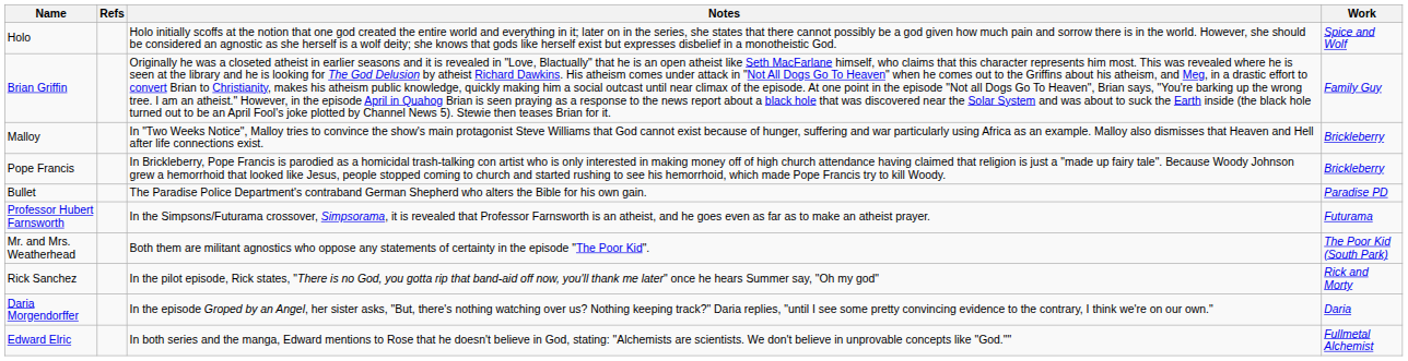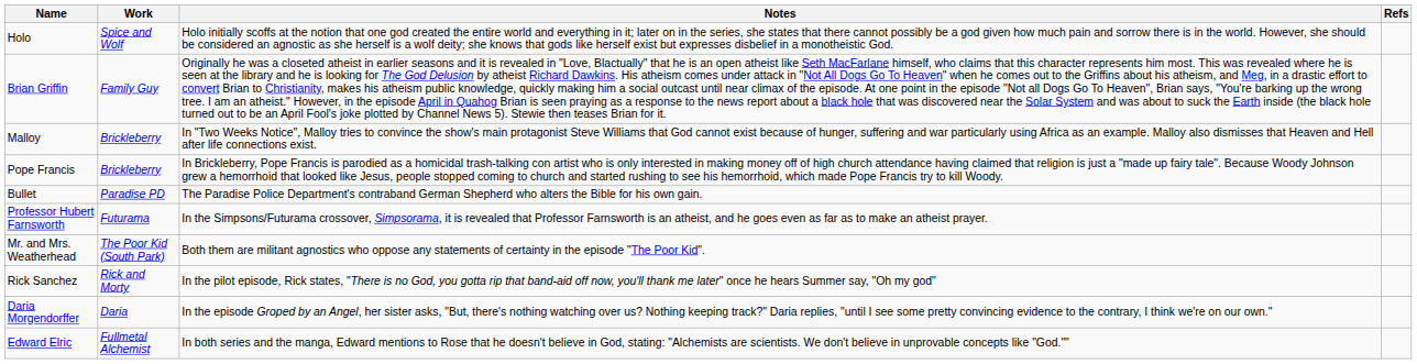columns swapped: Work <-> Refs
